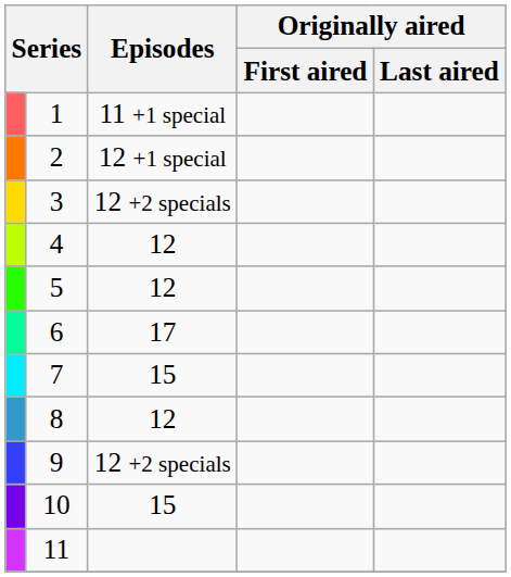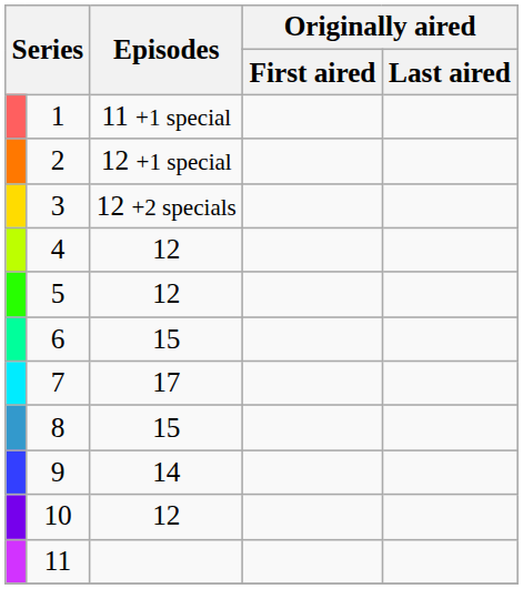6 | Episodes: 17 -> 15
7 | Episodes: 15 -> 17
8 | Episodes: 12 -> 15
9 | Episodes: 12 +2 specials -> 14
10 | Episodes: 15 -> 12
